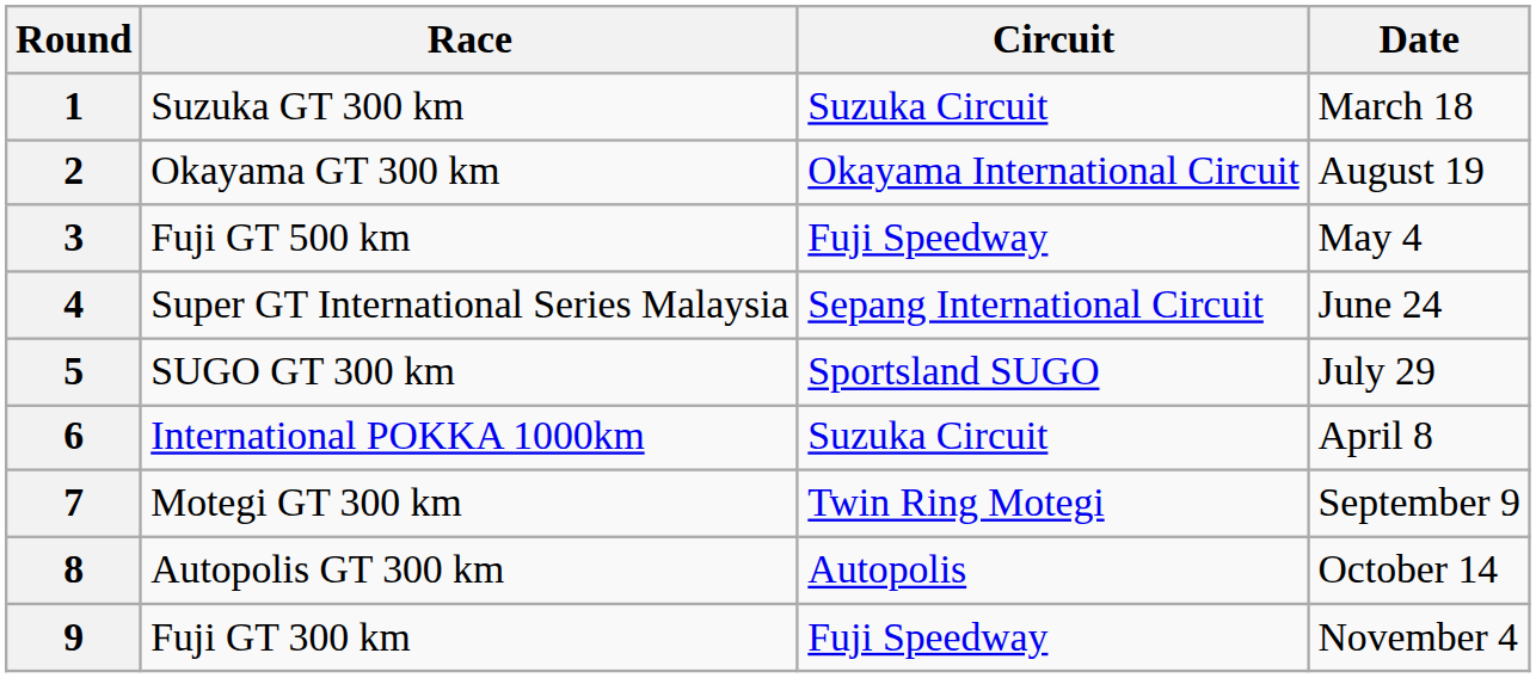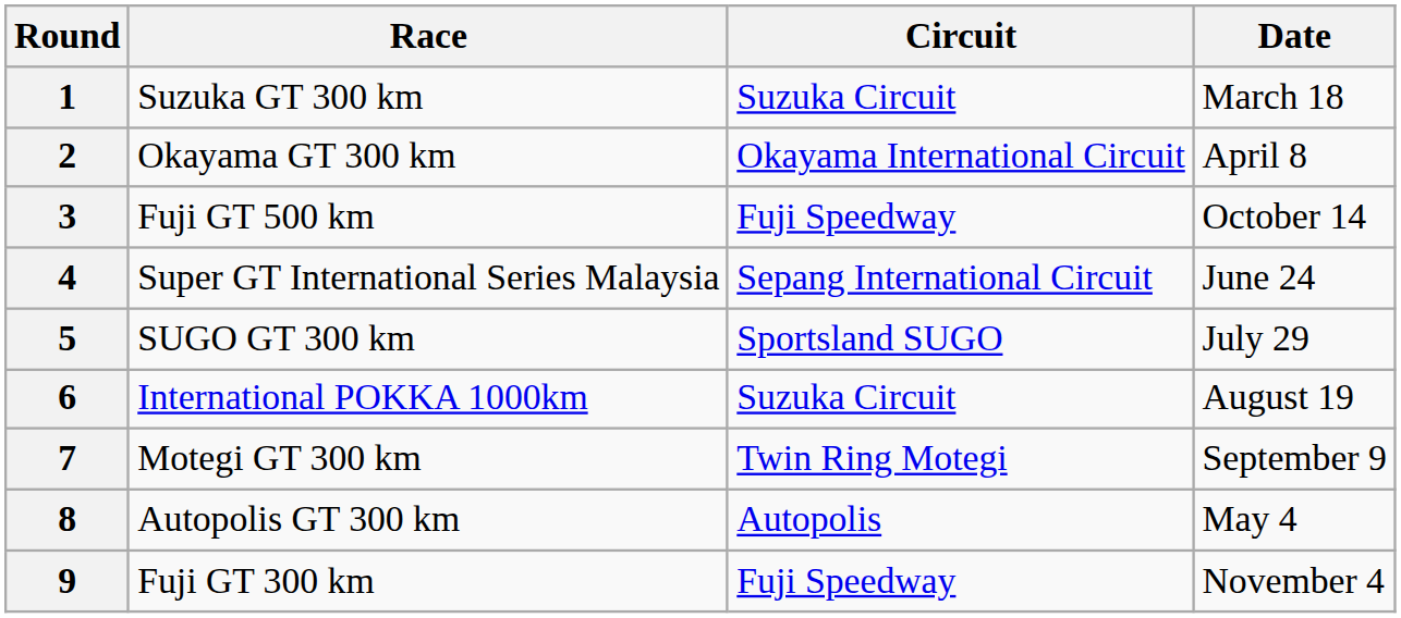2 | Date: August 19 -> April 8
3 | Date: May 4 -> October 14
6 | Date: April 8 -> August 19
8 | Date: October 14 -> May 4
